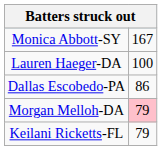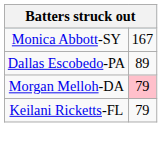- row: Lauren Haeger-DA | 100
Dallas Escobedo-PA | column 2: 86 -> 89
